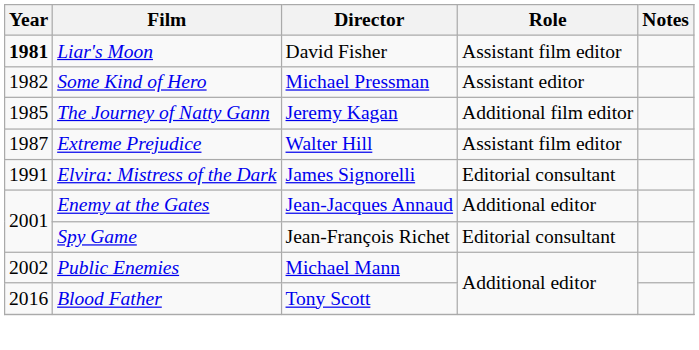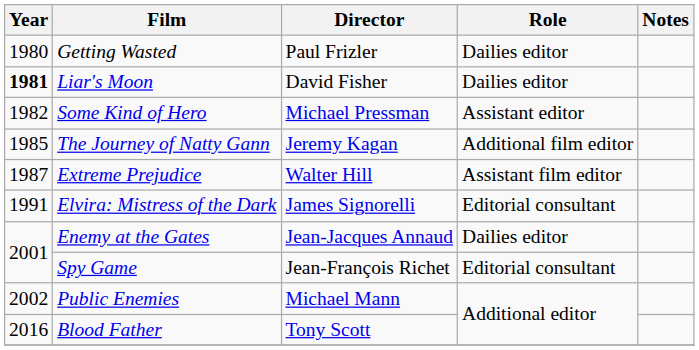+ row: 1980 | Getting Wasted | Paul Frizler | Dailies editor
Liar's Moon | Role: Assistant film editor -> Dailies editor
Enemy at the Gates | Role: Additional editor -> Dailies editor
